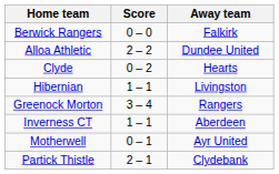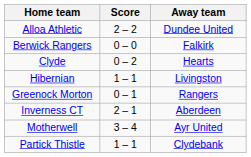rows swapped: Alloa Athletic <-> Berwick Rangers
Greenock Morton | Score: 3 – 4 -> 0 – 1
Inverness CT | Score: 1 – 1 -> 2 – 1
Motherwell | Score: 0 – 1 -> 3 – 4
Partick Thistle | Score: 2 – 1 -> 1 – 1
